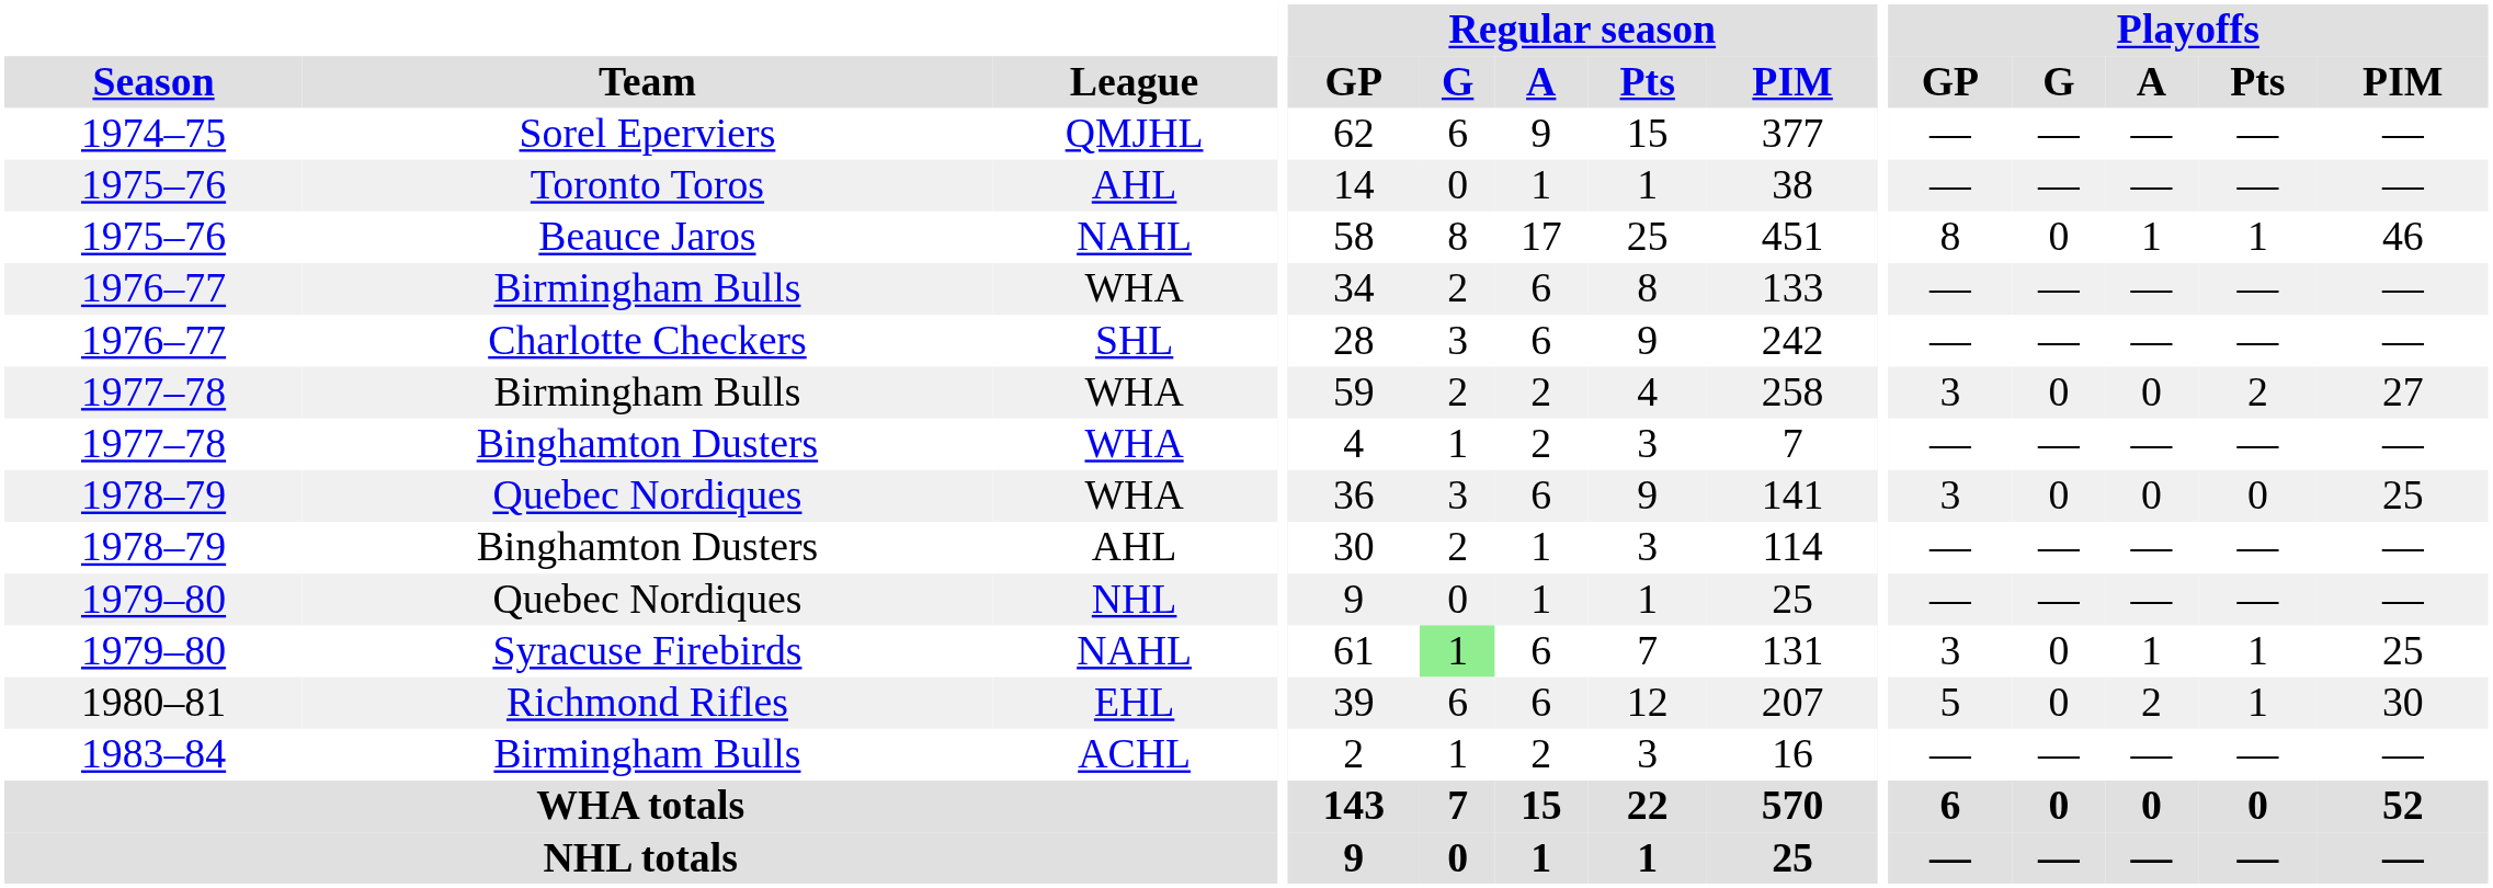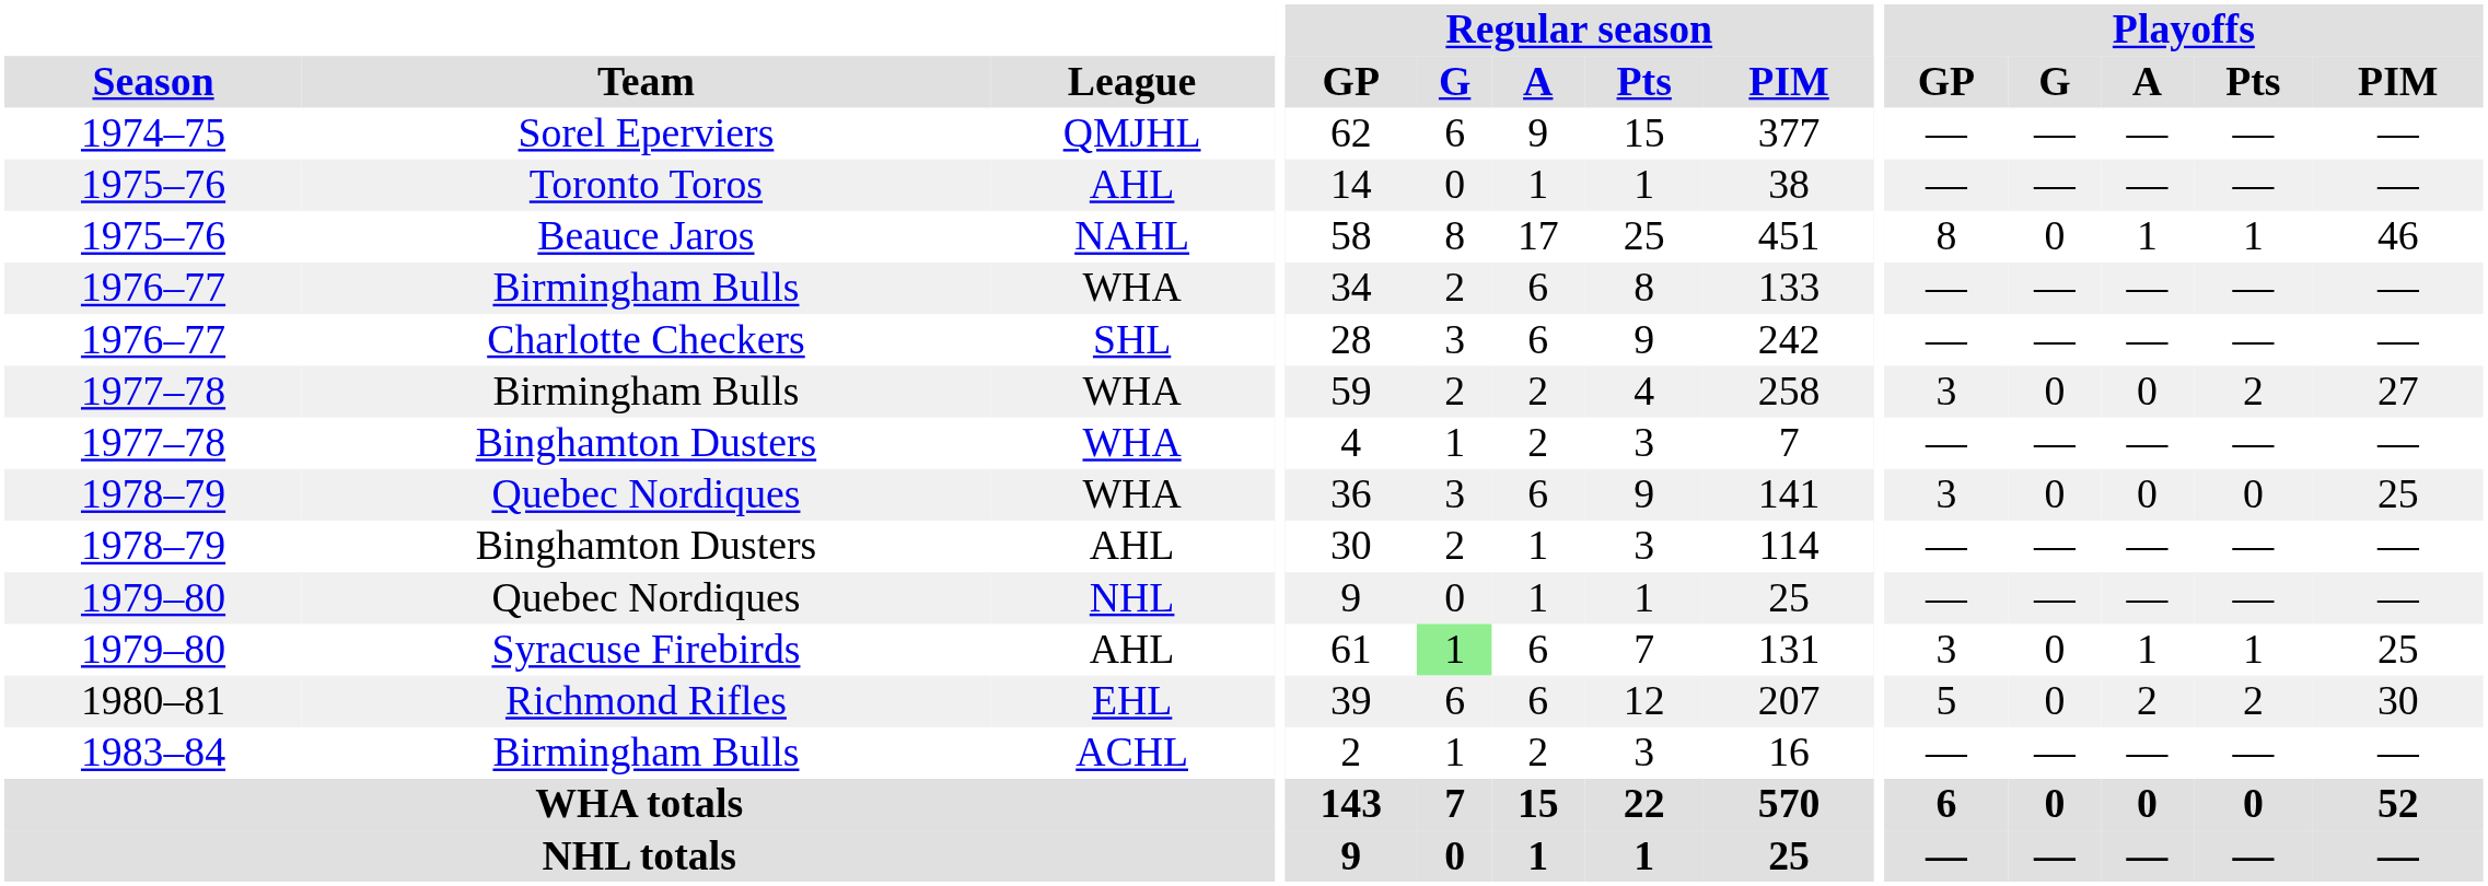Syracuse Firebirds | League: NAHL -> AHL
Richmond Rifles | Playoffs / Pts: 1 -> 2
